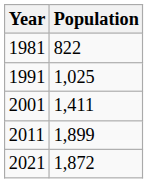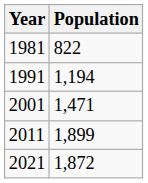1991 | Population: 1,025 -> 1,194
2001 | Population: 1,411 -> 1,471
